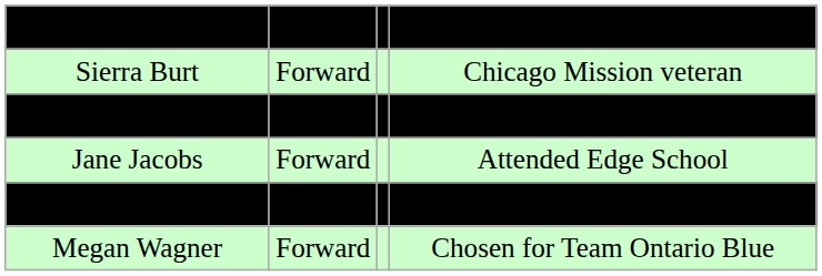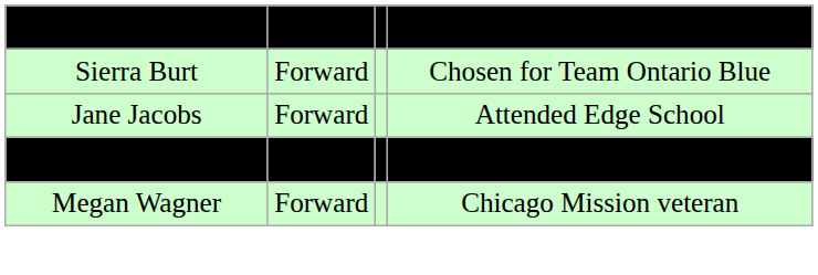Sierra Burt | column 4: Chicago Mission veteran -> Chosen for Team Ontario Blue
- row: Mariah Hinds | Defense | Competed with Team Ontario Red
Christiana von Aulock | column 2: bold -> normal
Megan Wagner | column 4: Chosen for Team Ontario Blue -> Chicago Mission veteran
